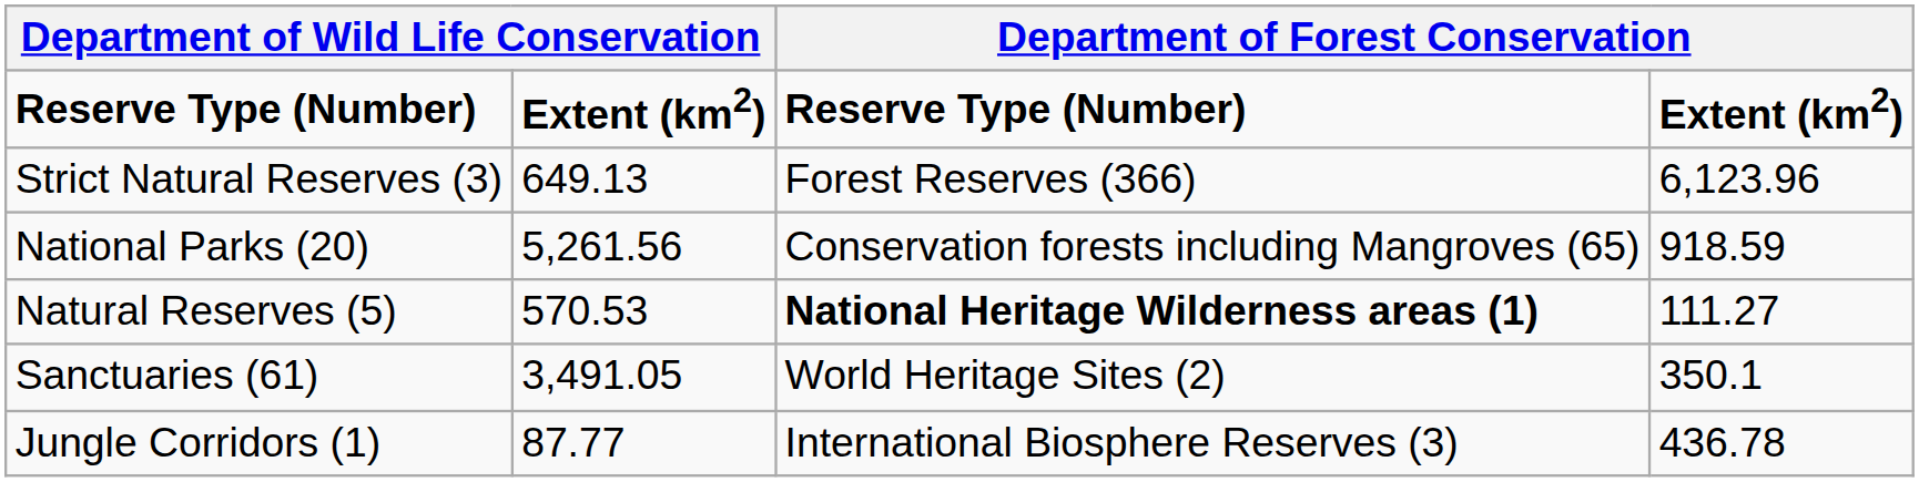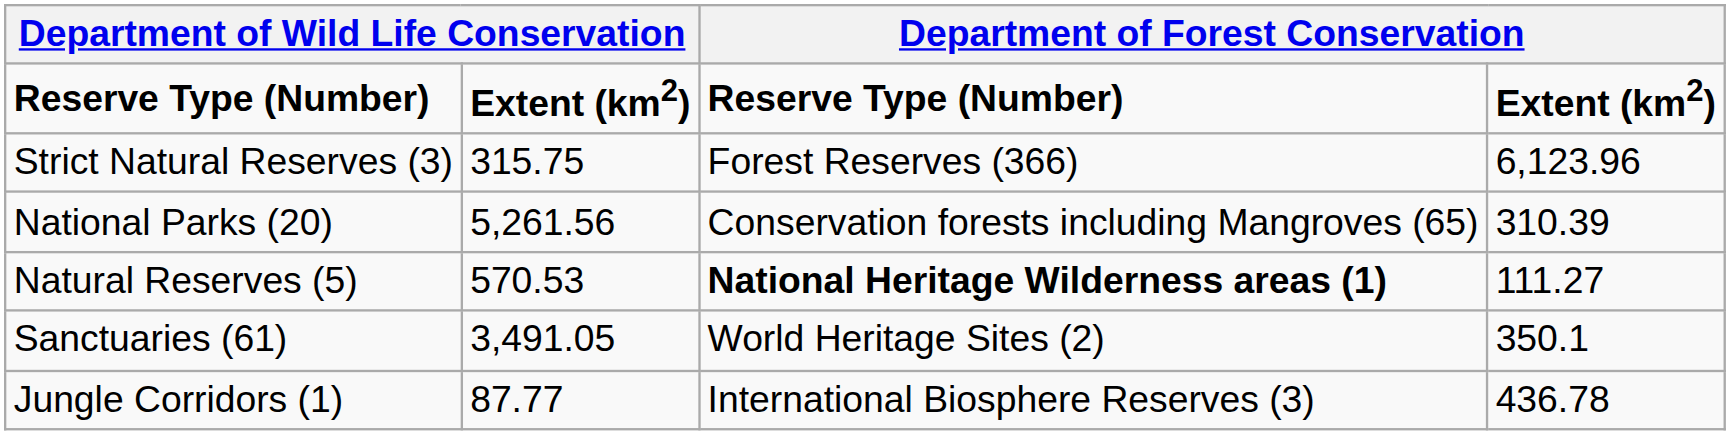Strict Natural Reserves (3) | column 2: 649.13 -> 315.75
National Parks (20) | column 4: 918.59 -> 310.39
